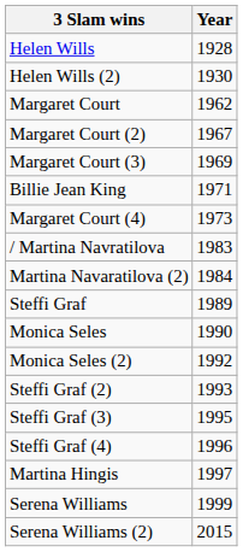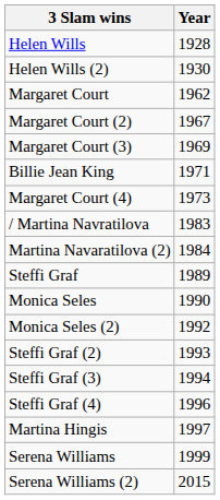Steffi Graf (3) | Year: 1995 -> 1994
